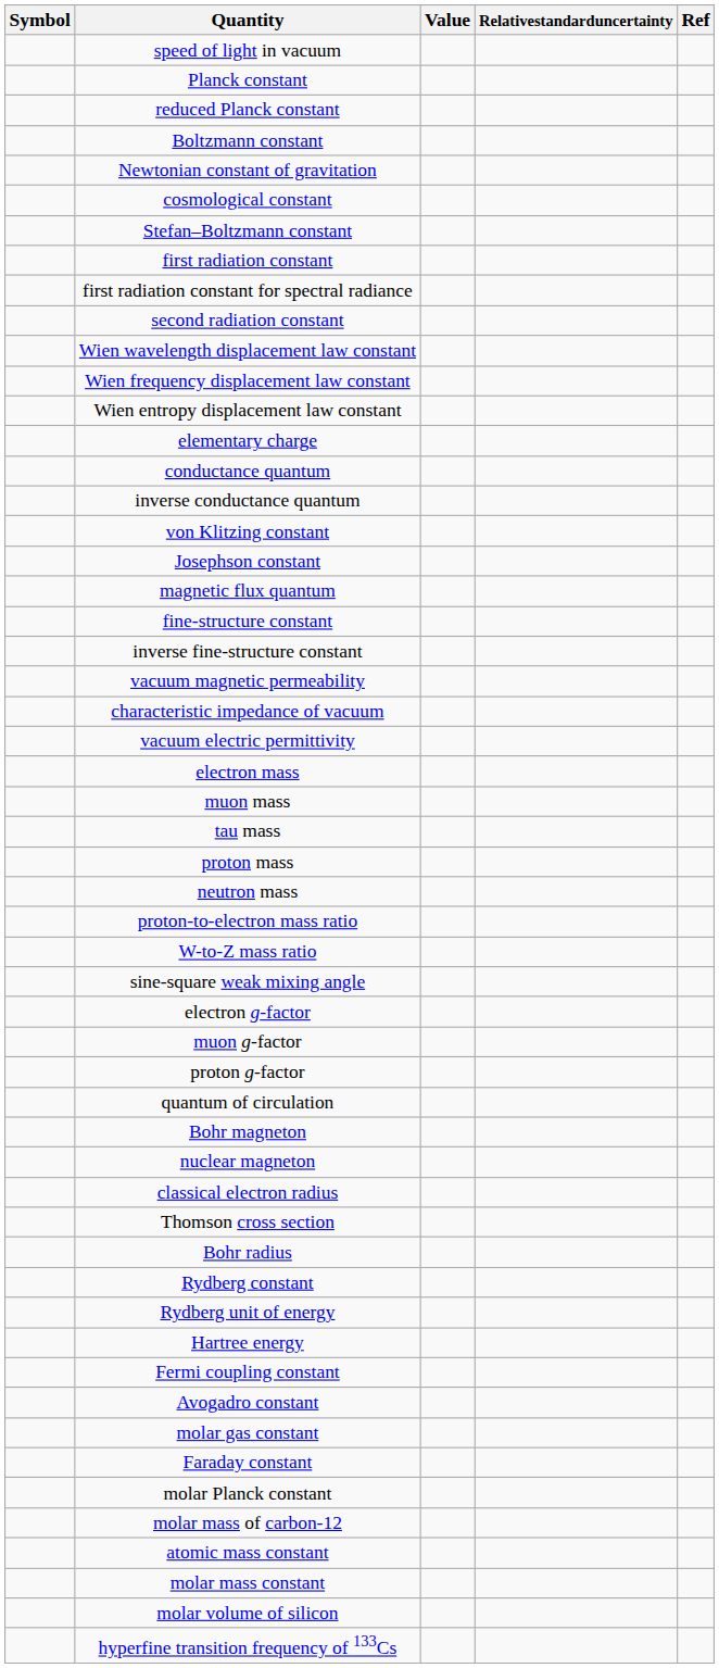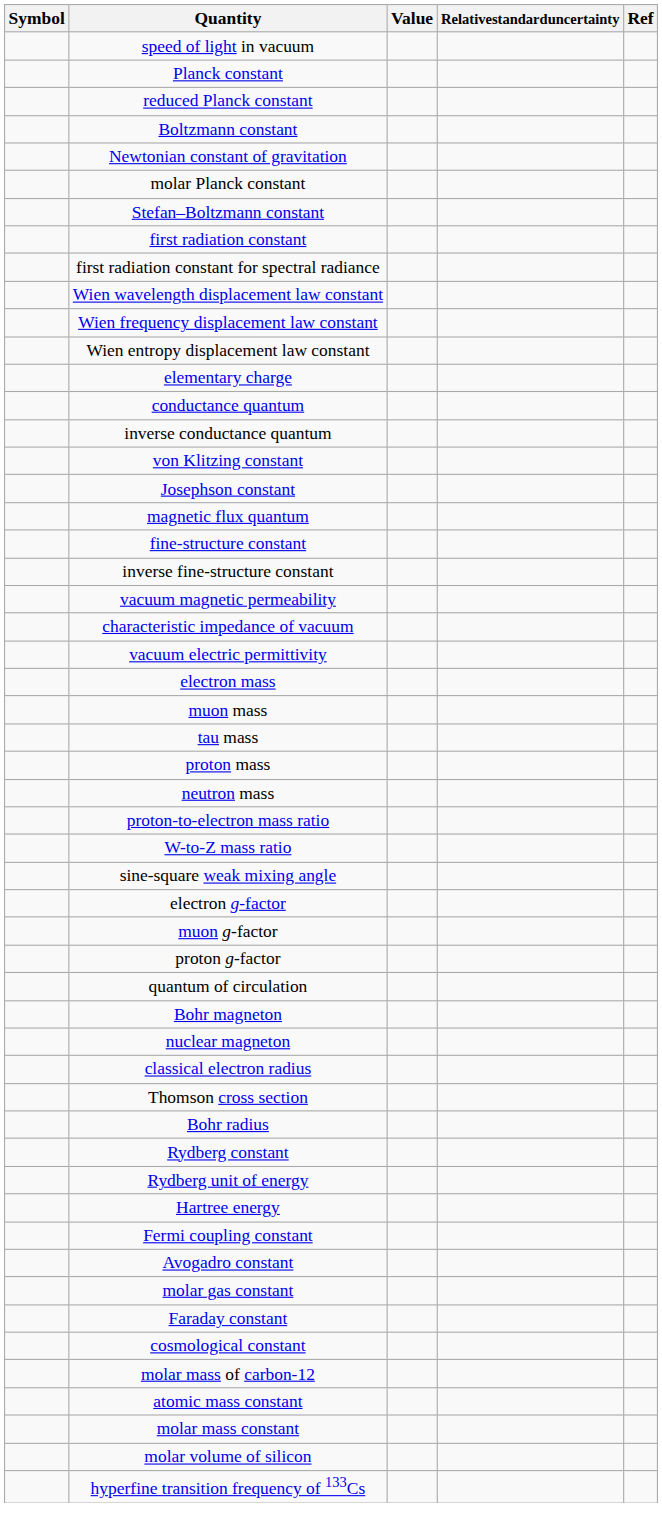rows swapped: cosmological constant <-> molar Planck constant
- row: second radiation constant
